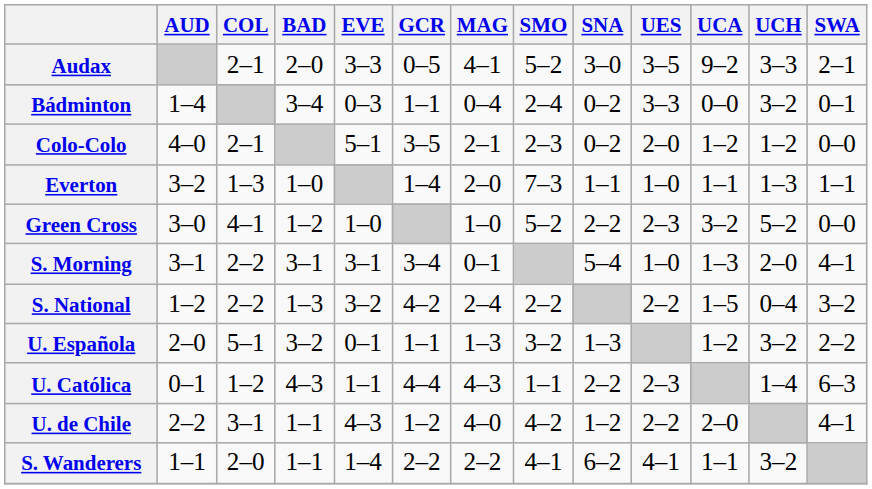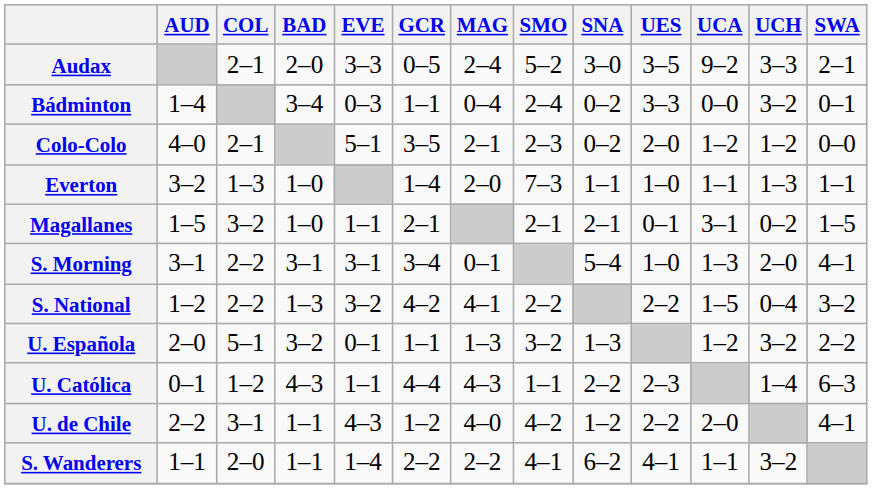Audax | MAG: 4–1 -> 2–4
- row: Green Cross | 3–0 | 4–1 | 1–2 | 1–0 | 1–0 | 5–2 | 2–2 | 2–3 | 3–2 | 5–2 | 0–0
+ row: Magallanes | 1–5 | 3–2 | 1–0 | 1–1 | 2–1 | 2–1 | 2–1 | 0–1 | 3–1 | 0–2 | 1–5
S. National | MAG: 2–4 -> 4–1
